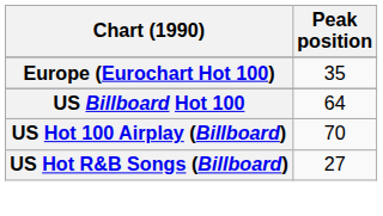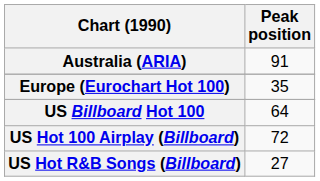+ row: Australia (ARIA) | 91
US Hot 100 Airplay (Billboard) | Peak position: 70 -> 72
